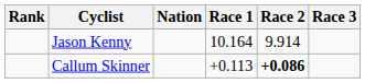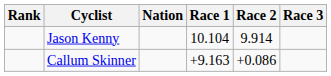Jason Kenny | Race 1: 10.164 -> 10.104
Callum Skinner | Race 1: +0.113 -> +9.163
Callum Skinner | Race 2: bold -> normal
